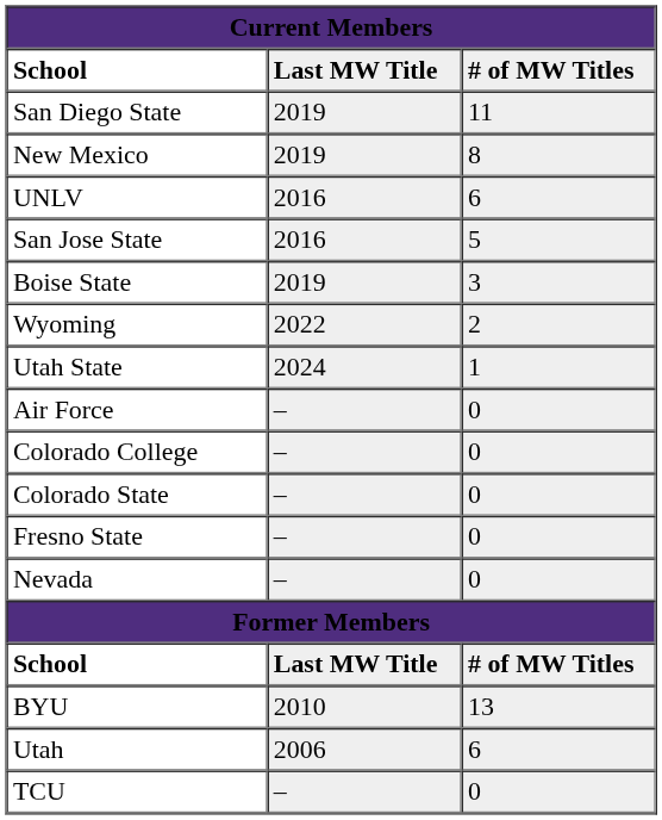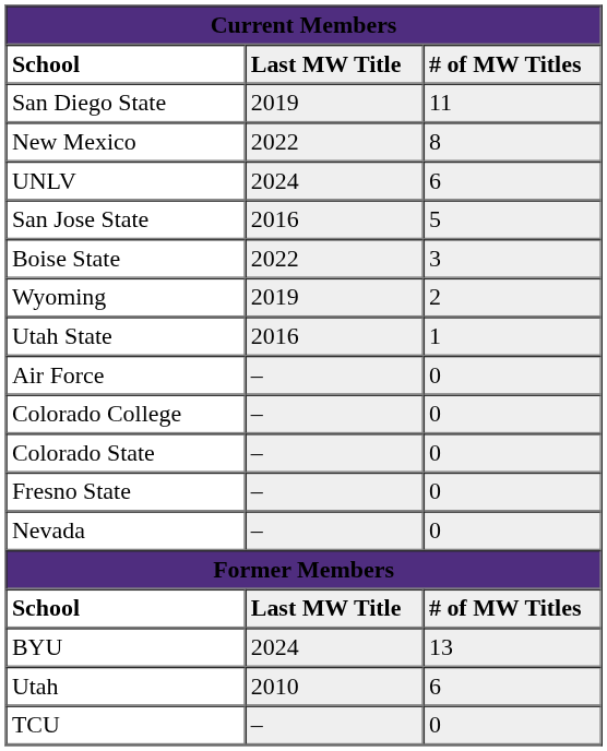New Mexico | column 2: 2019 -> 2022
UNLV | column 2: 2016 -> 2024
Boise State | column 2: 2019 -> 2022
Wyoming | column 2: 2022 -> 2019
Utah State | column 2: 2024 -> 2016
BYU | column 2: 2010 -> 2024
Utah | column 2: 2006 -> 2010
